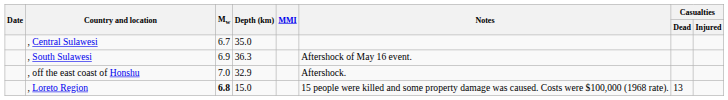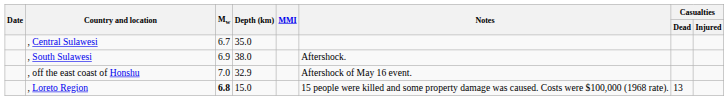, South Sulawesi | Depth (km): 36.3 -> 38.0
, South Sulawesi | Notes: Aftershock of May 16 event. -> Aftershock.
, off the east coast of Honshu | Notes: Aftershock. -> Aftershock of May 16 event.
